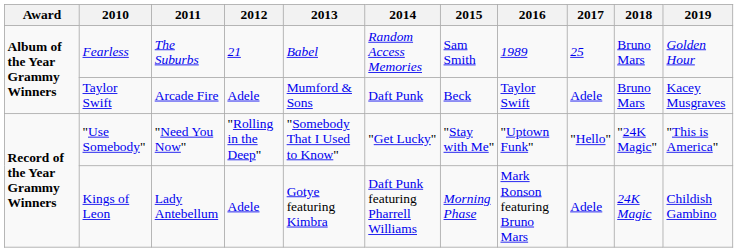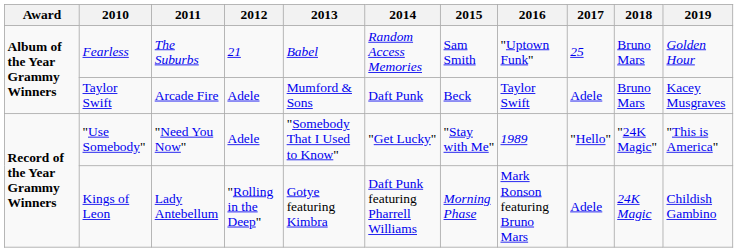Fearless | 2016: 1989 -> "Uptown Funk"
"Use Somebody" | 2012: "Rolling in the Deep" -> Adele
"Use Somebody" | 2016: "Uptown Funk" -> 1989
Kings of Leon | 2012: Adele -> "Rolling in the Deep"
